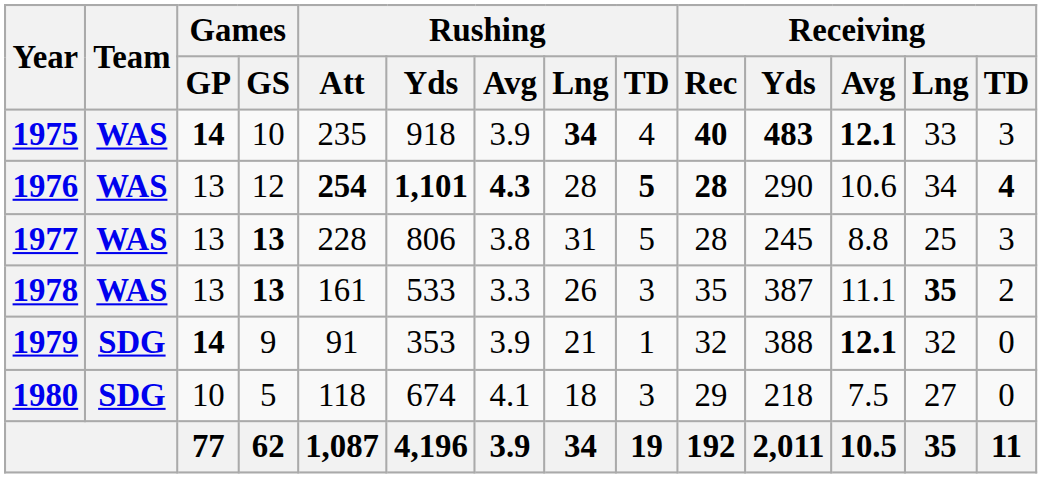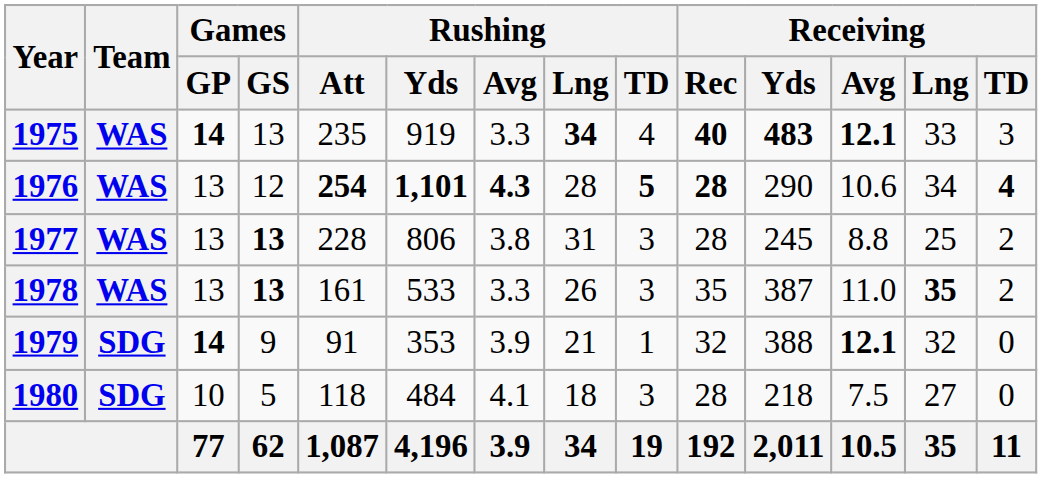1975 | Games / GS: 10 -> 13
1975 | Rushing / Yds: 918 -> 919
1975 | Rushing / Avg: 3.9 -> 3.3
1977 | Rushing / TD: 5 -> 3
1977 | Receiving / TD: 3 -> 2
1978 | Receiving / Avg: 11.1 -> 11.0
1980 | Rushing / Yds: 674 -> 484
1980 | Receiving / Rec: 29 -> 28
